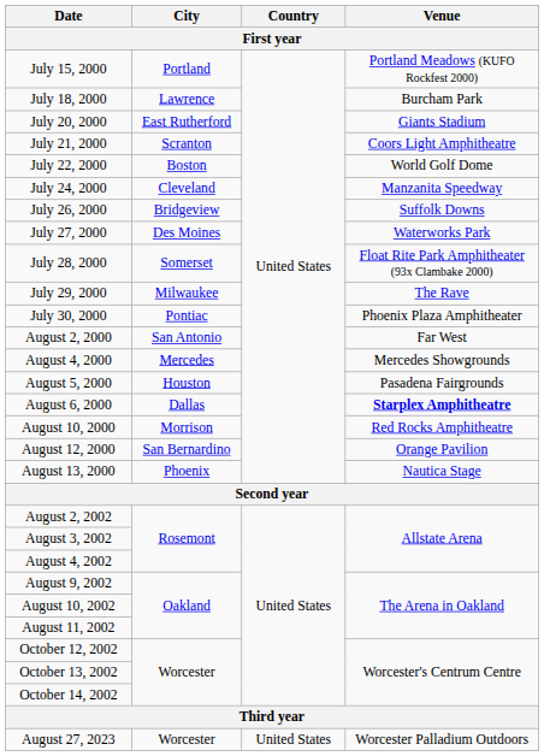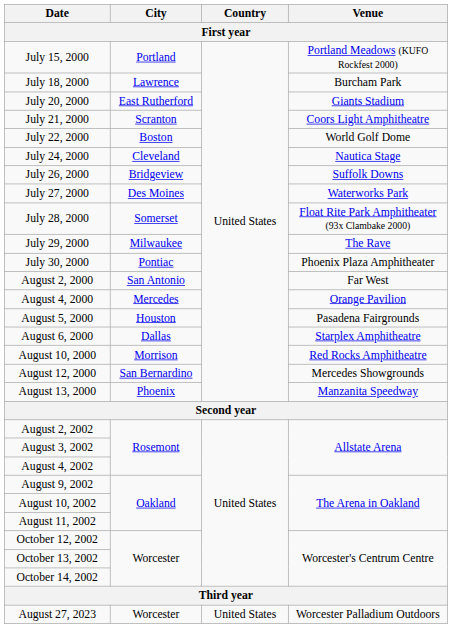July 24, 2000 | Venue: Manzanita Speedway -> Nautica Stage
August 4, 2000 | Venue: Mercedes Showgrounds -> Orange Pavilion
August 6, 2000 | Venue: bold -> normal
August 12, 2000 | Venue: Orange Pavilion -> Mercedes Showgrounds
August 13, 2000 | Venue: Nautica Stage -> Manzanita Speedway
